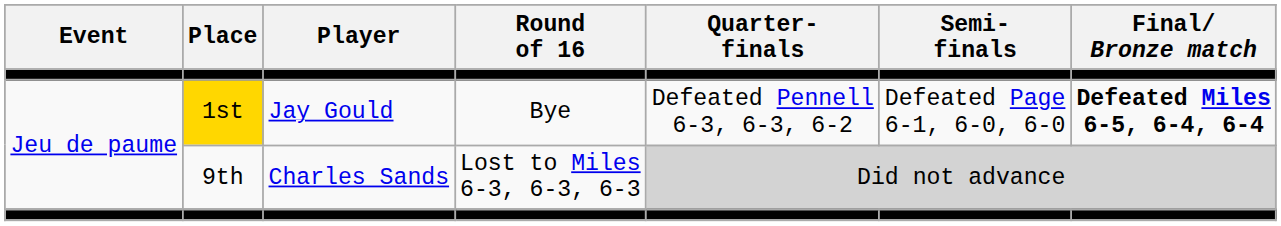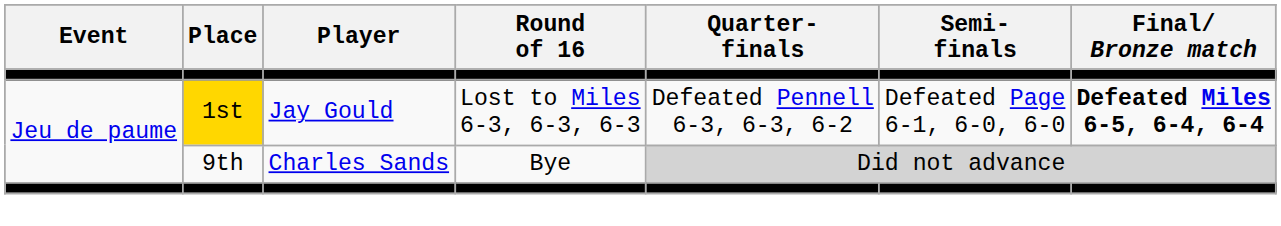1st | Round of 16: Bye -> Lost to Miles 6-3, 6-3, 6-3
9th | Round of 16: Lost to Miles 6-3, 6-3, 6-3 -> Bye
